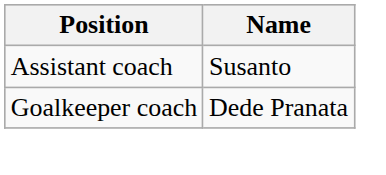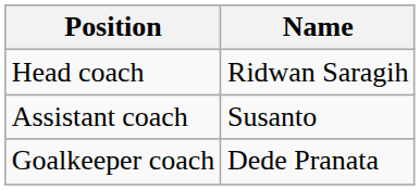+ row: Head coach | Ridwan Saragih
